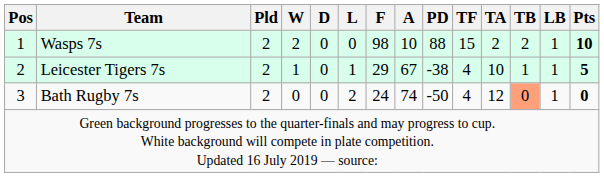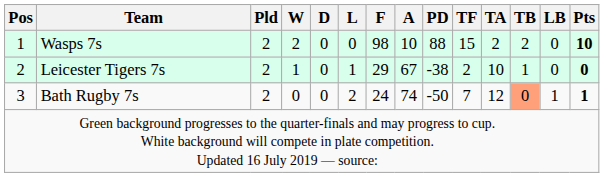Wasps 7s | LB: 1 -> 0
Leicester Tigers 7s | TF: 4 -> 2
Leicester Tigers 7s | LB: 1 -> 0
Leicester Tigers 7s | Pts: 5 -> 0
Bath Rugby 7s | TF: 4 -> 7
Bath Rugby 7s | Pts: 0 -> 1
